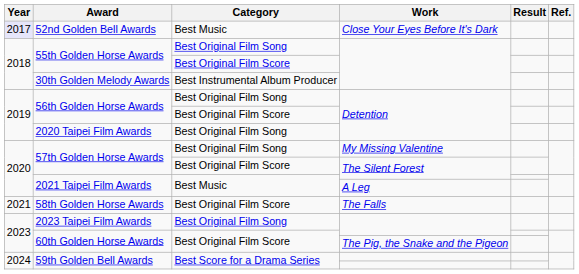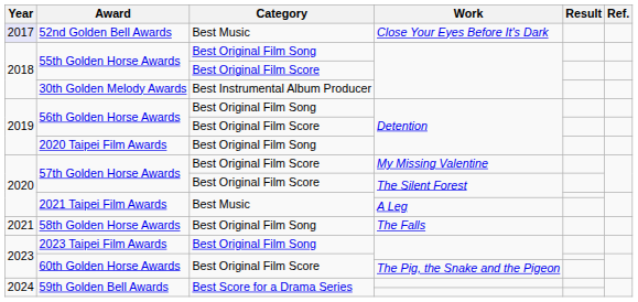57th Golden Horse Awards / My Missing Valentine | Category: Best Original Film Song -> Best Original Film Score
58th Golden Horse Awards | Category: Best Original Film Score -> Best Original Film Song
